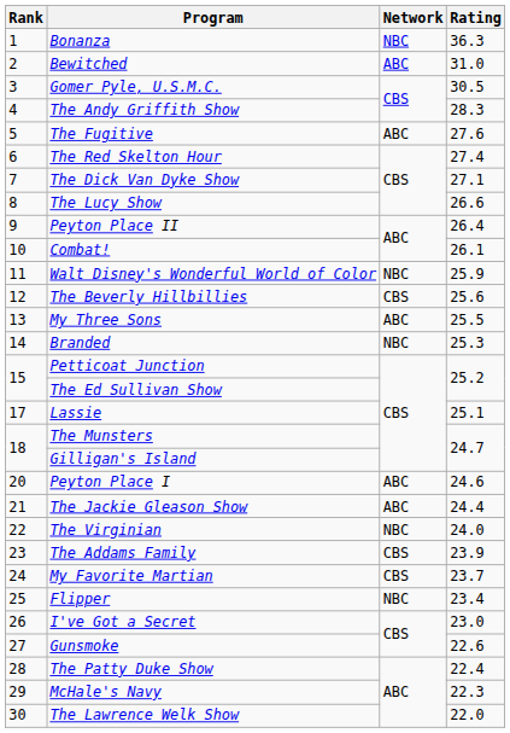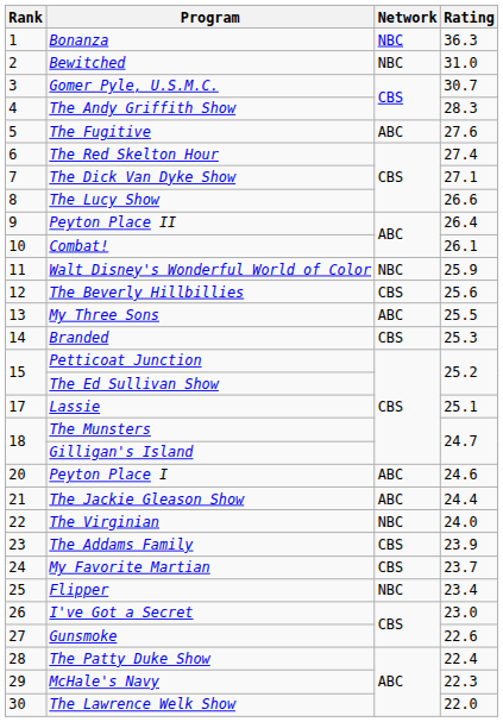Bewitched | Network: ABC -> NBC
Gomer Pyle, U.S.M.C. | Rating: 30.5 -> 30.7
Branded | Network: NBC -> CBS
